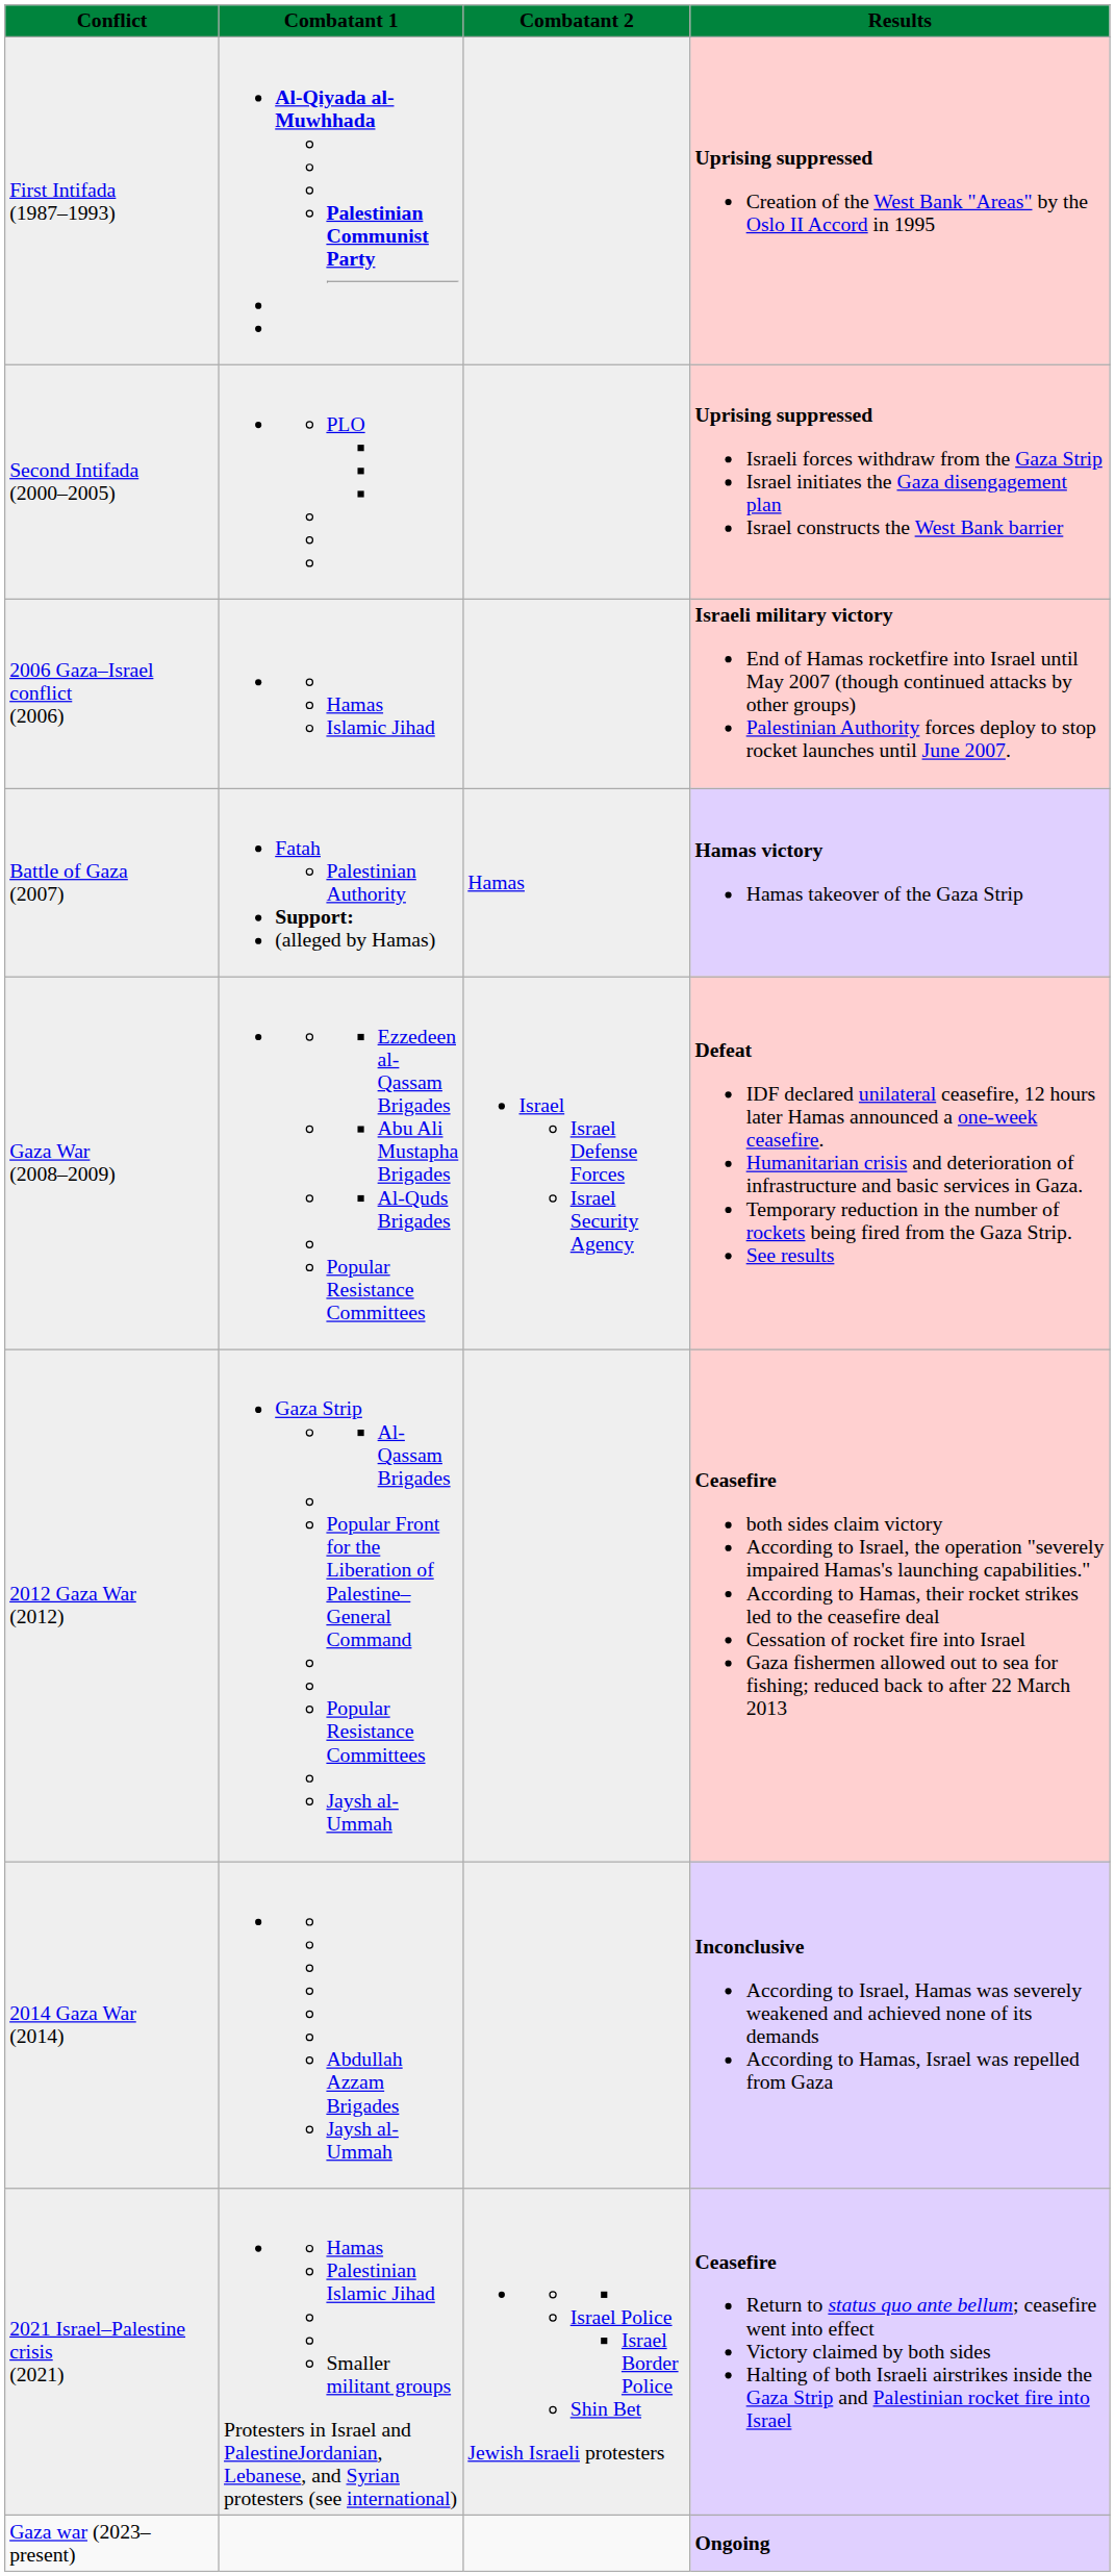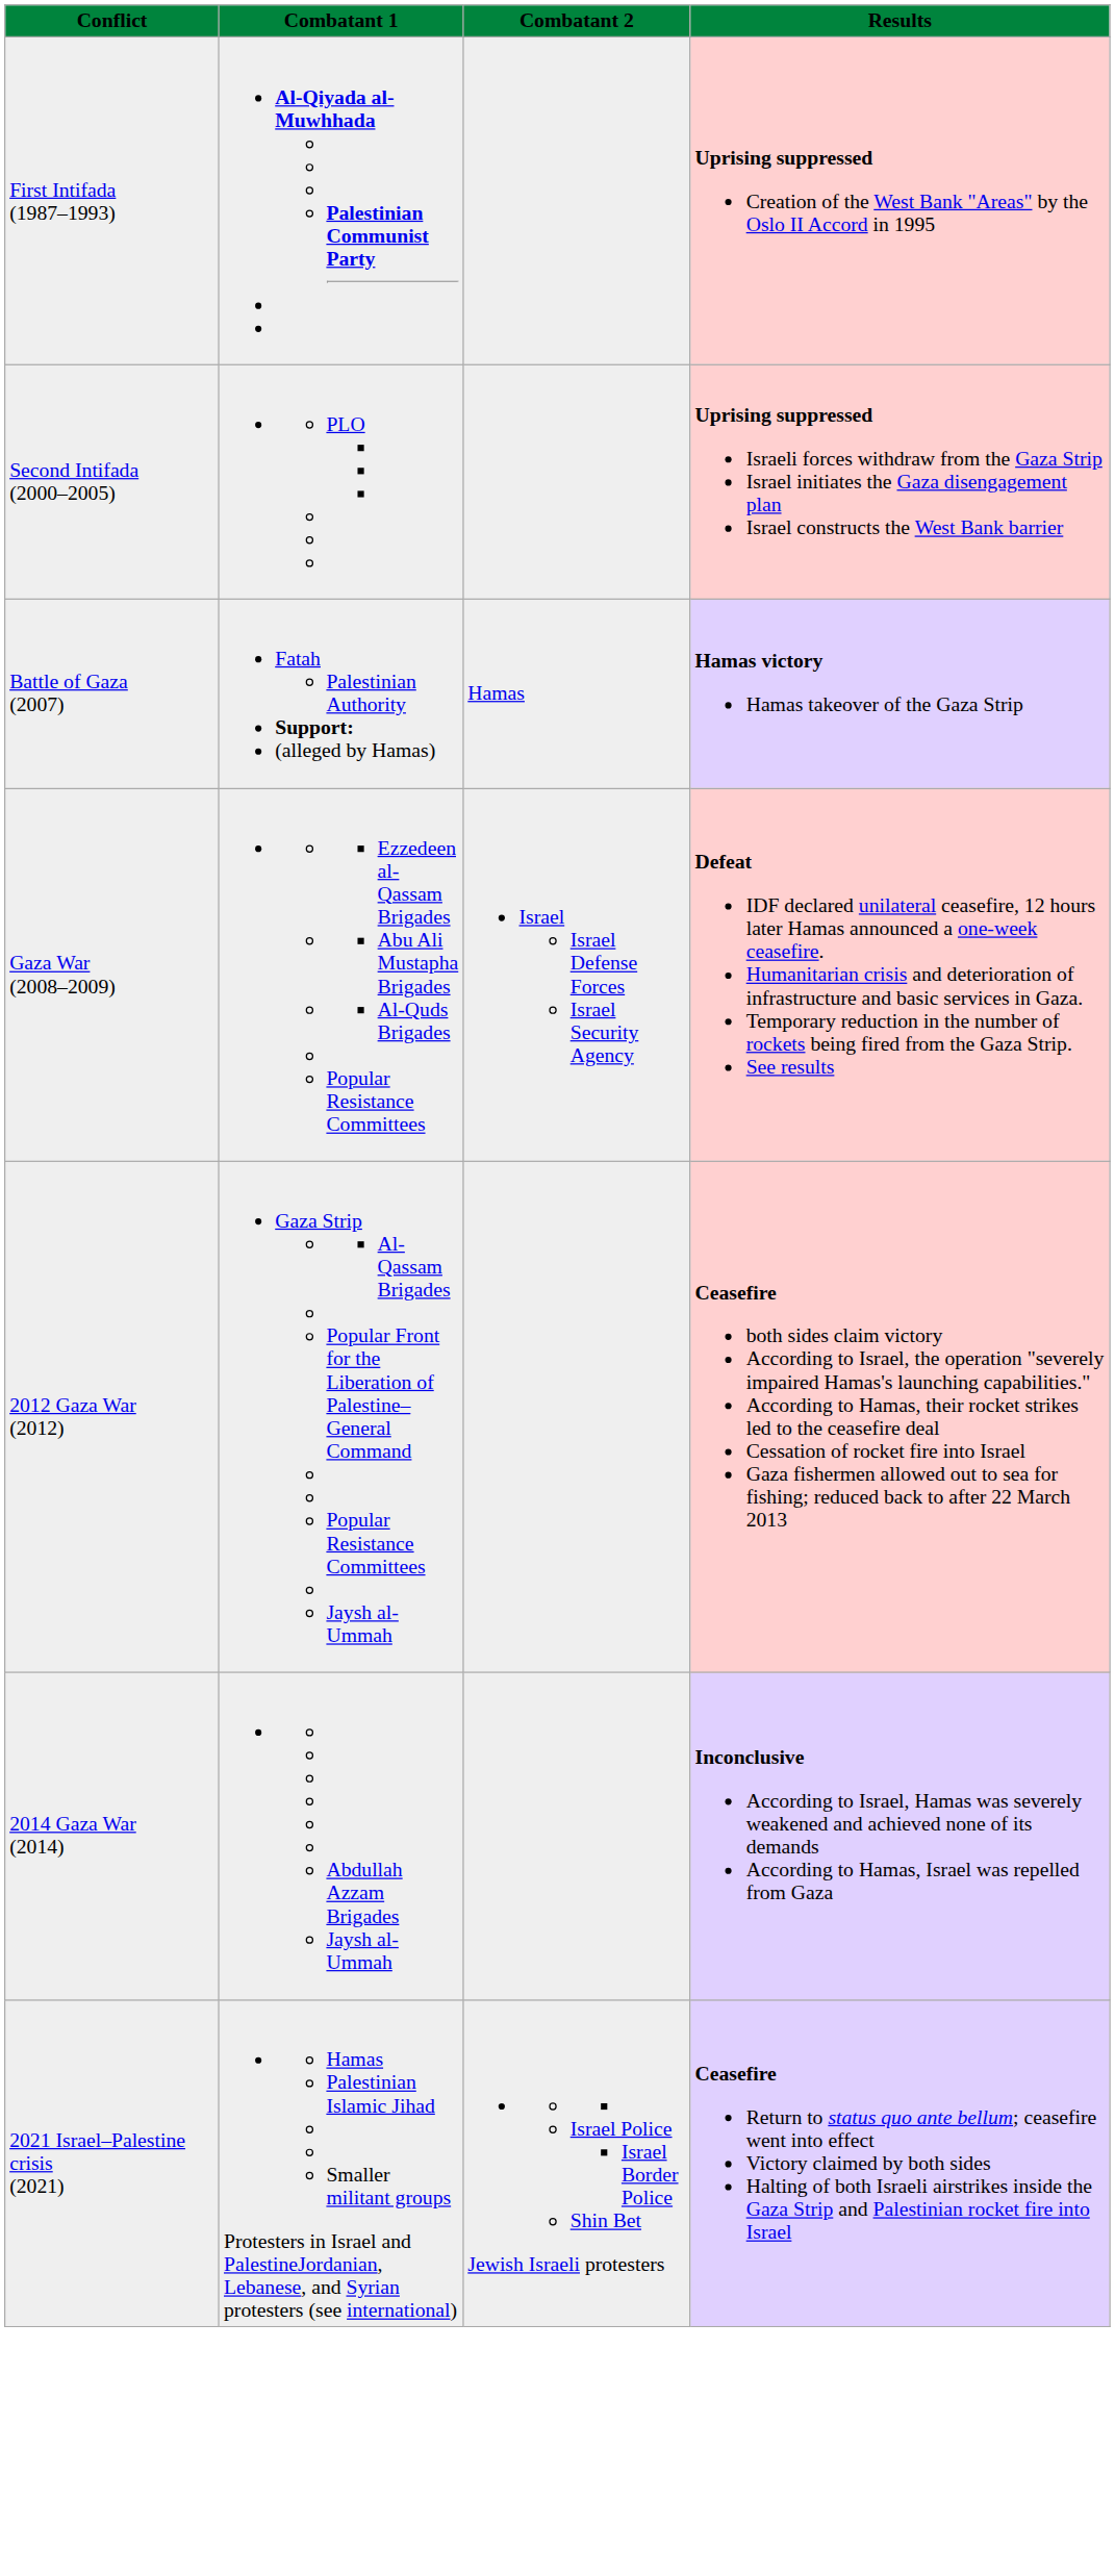- row: 2006 Gaza–Israel conflict (2006) | Hamas Islamic Jihad | Israeli military victory End of Hamas rocketfire into Israel until May 2007 (though continued attacks by other groups) Palestinian Authority forces deploy to stop rocket launches until June 2007.
- row: Gaza war (2023–present) | Ongoing
